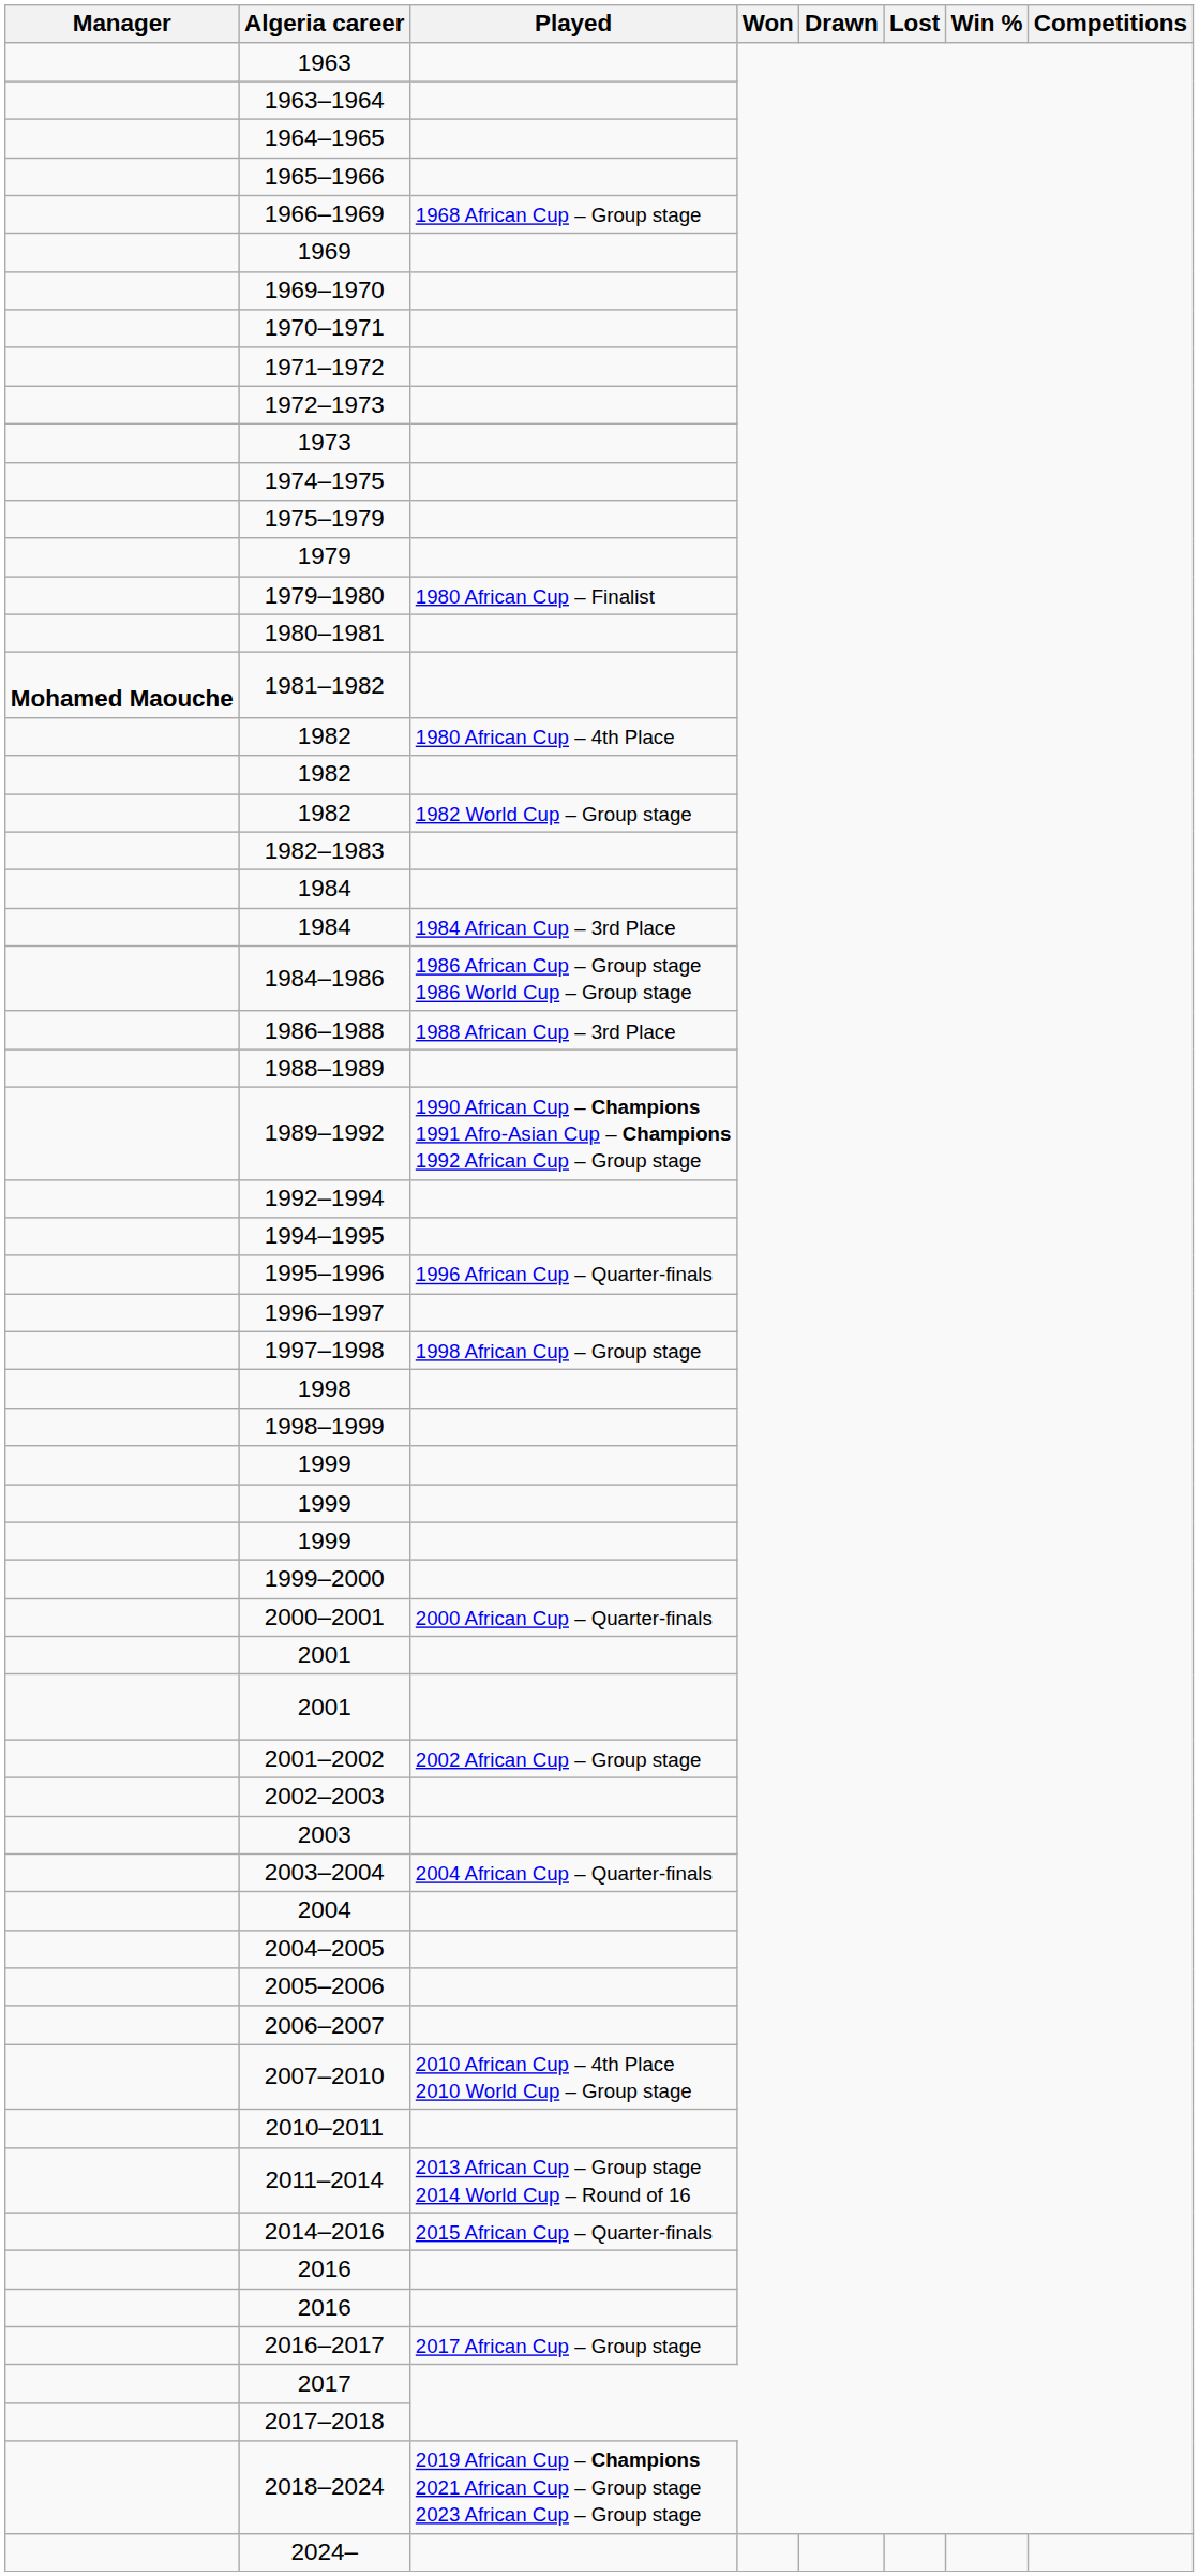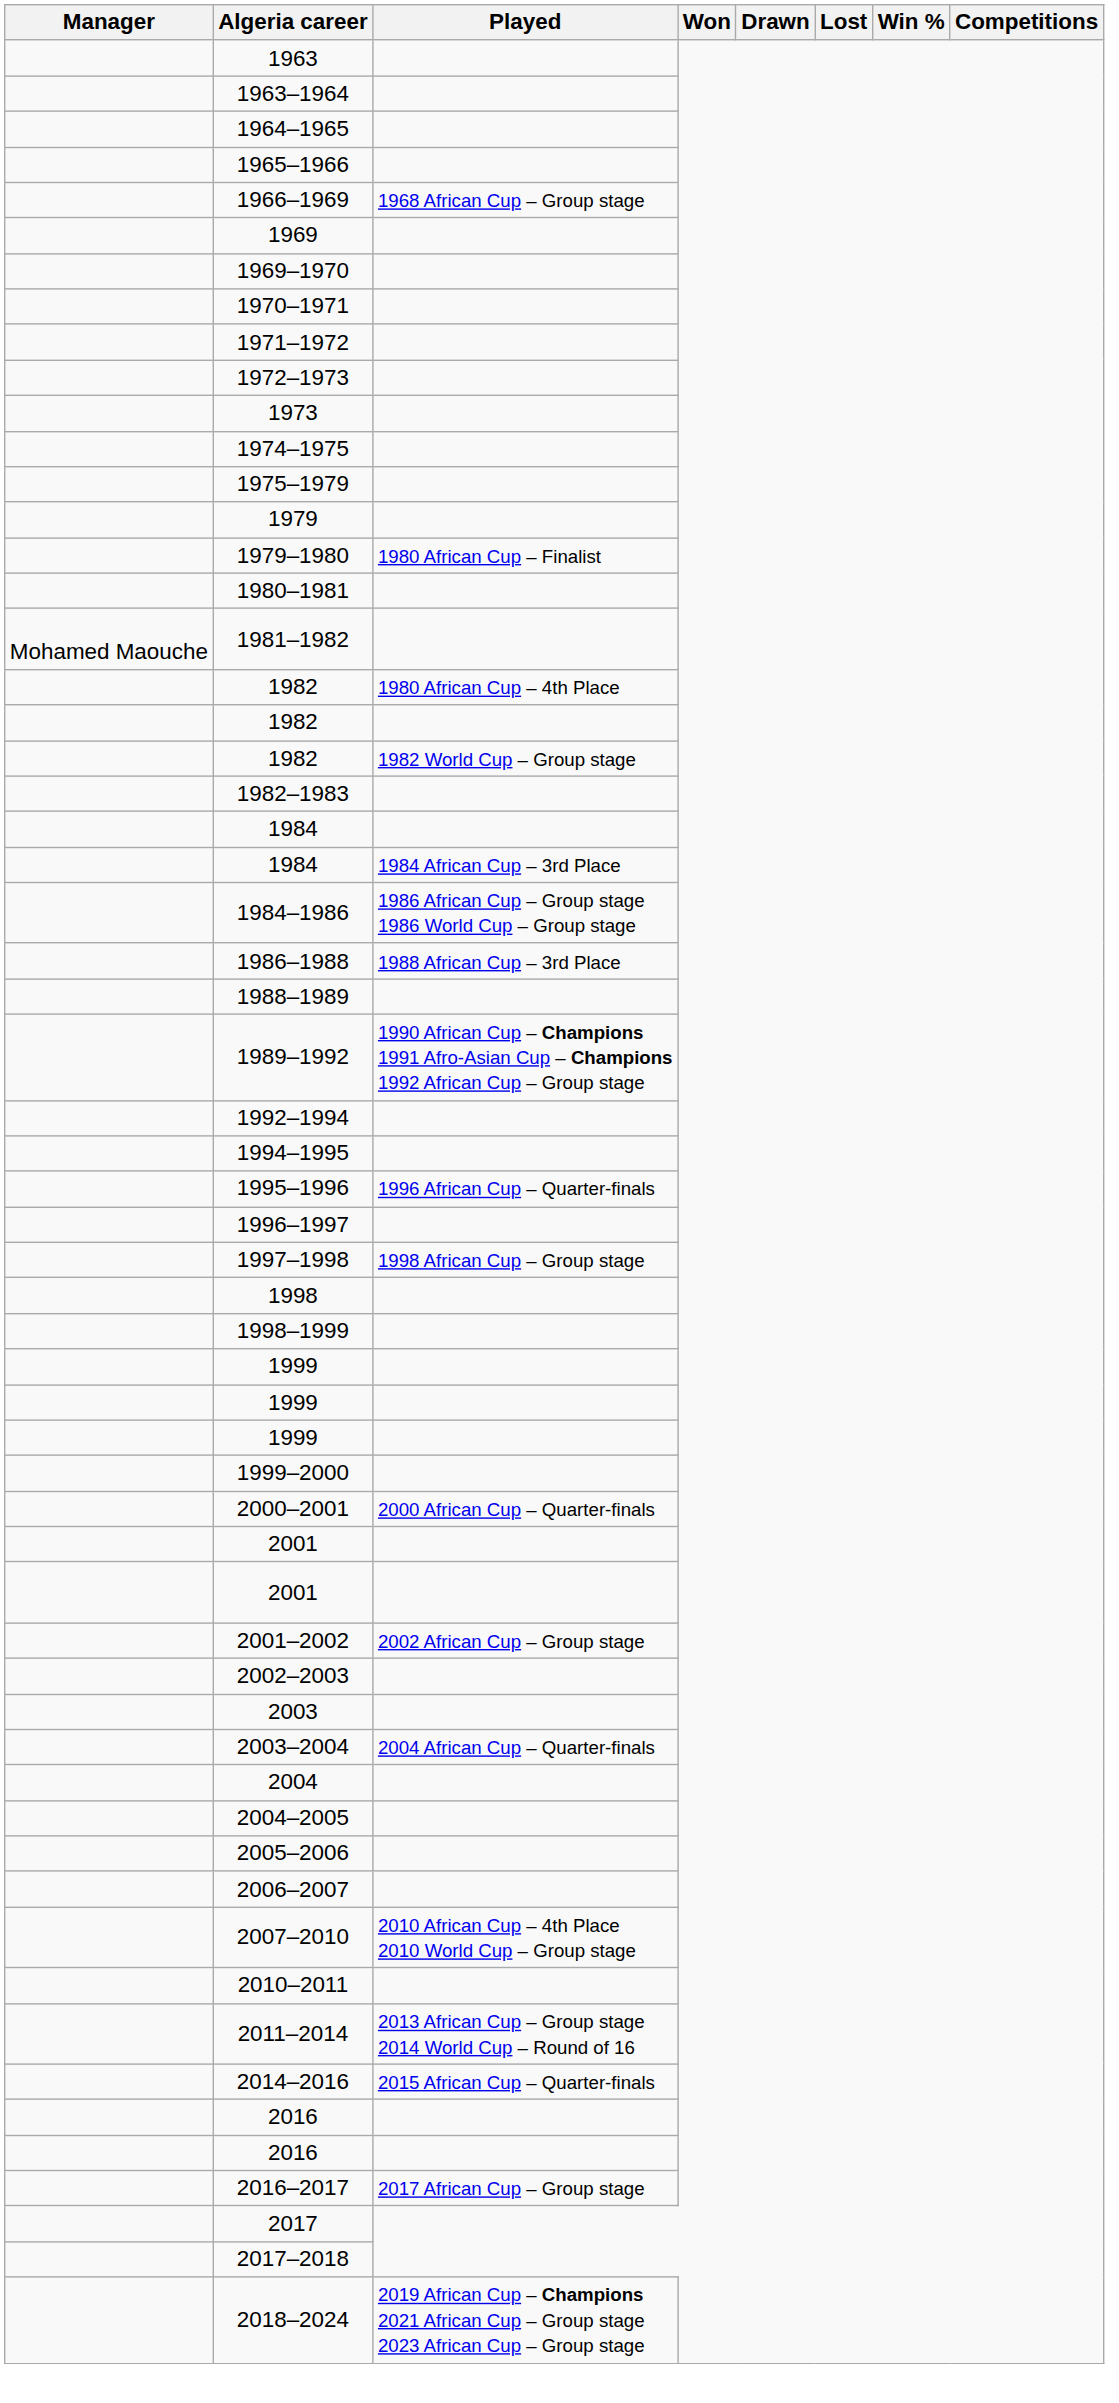1981–1982 | Manager: bold -> normal
- row: 2024–
